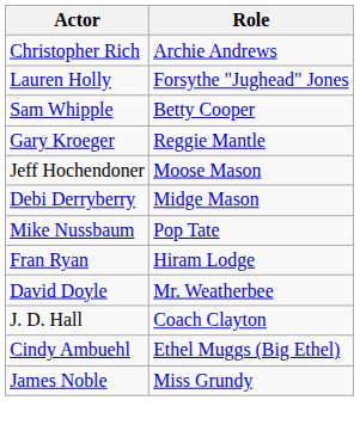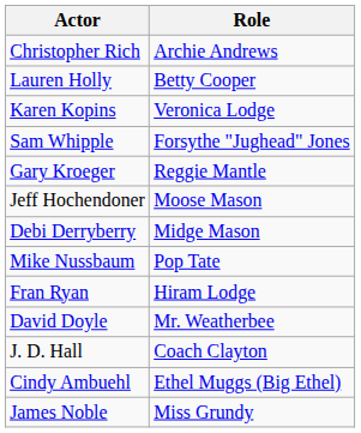Lauren Holly | Role: Forsythe "Jughead" Jones -> Betty Cooper
+ row: Karen Kopins | Veronica Lodge
Sam Whipple | Role: Betty Cooper -> Forsythe "Jughead" Jones
